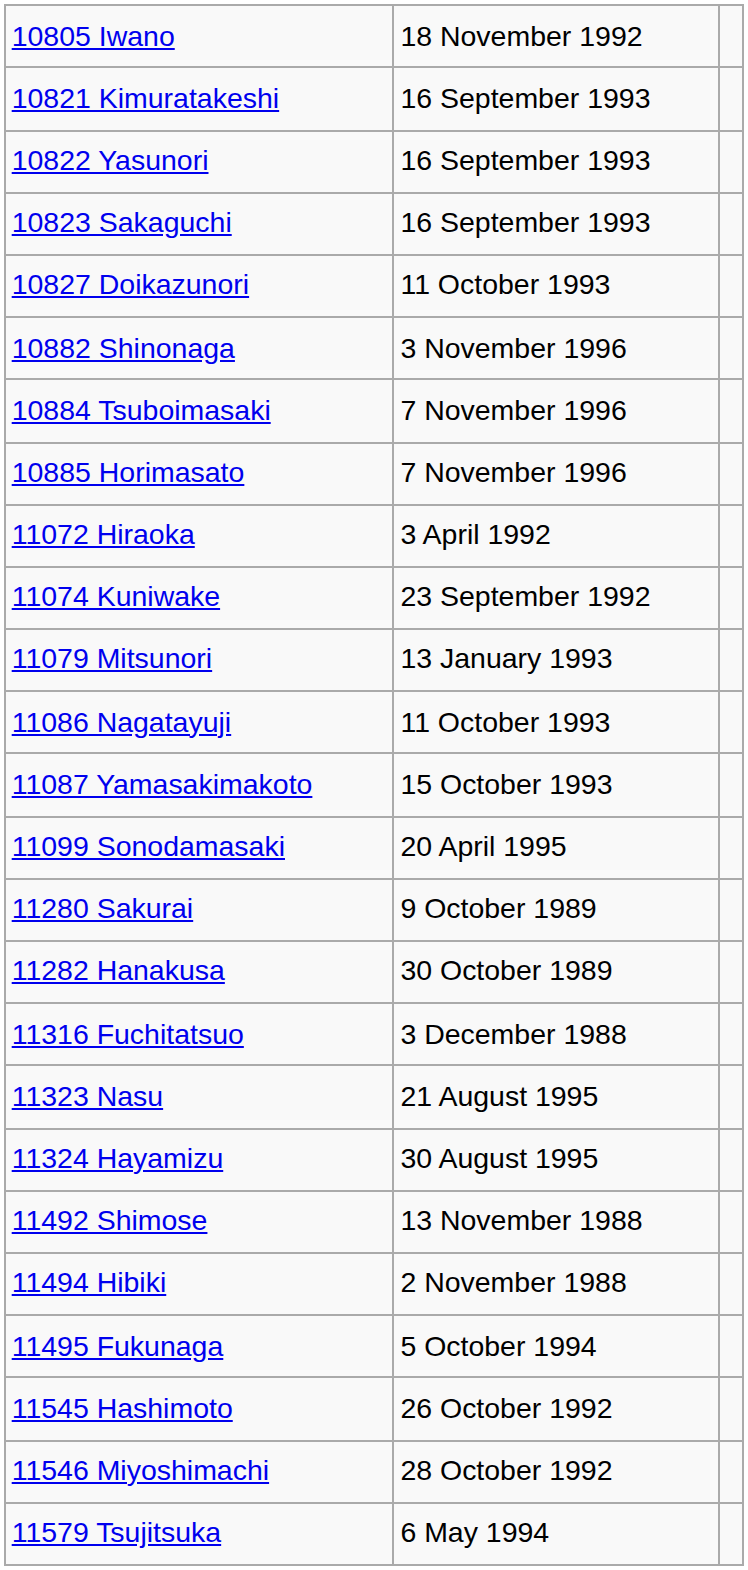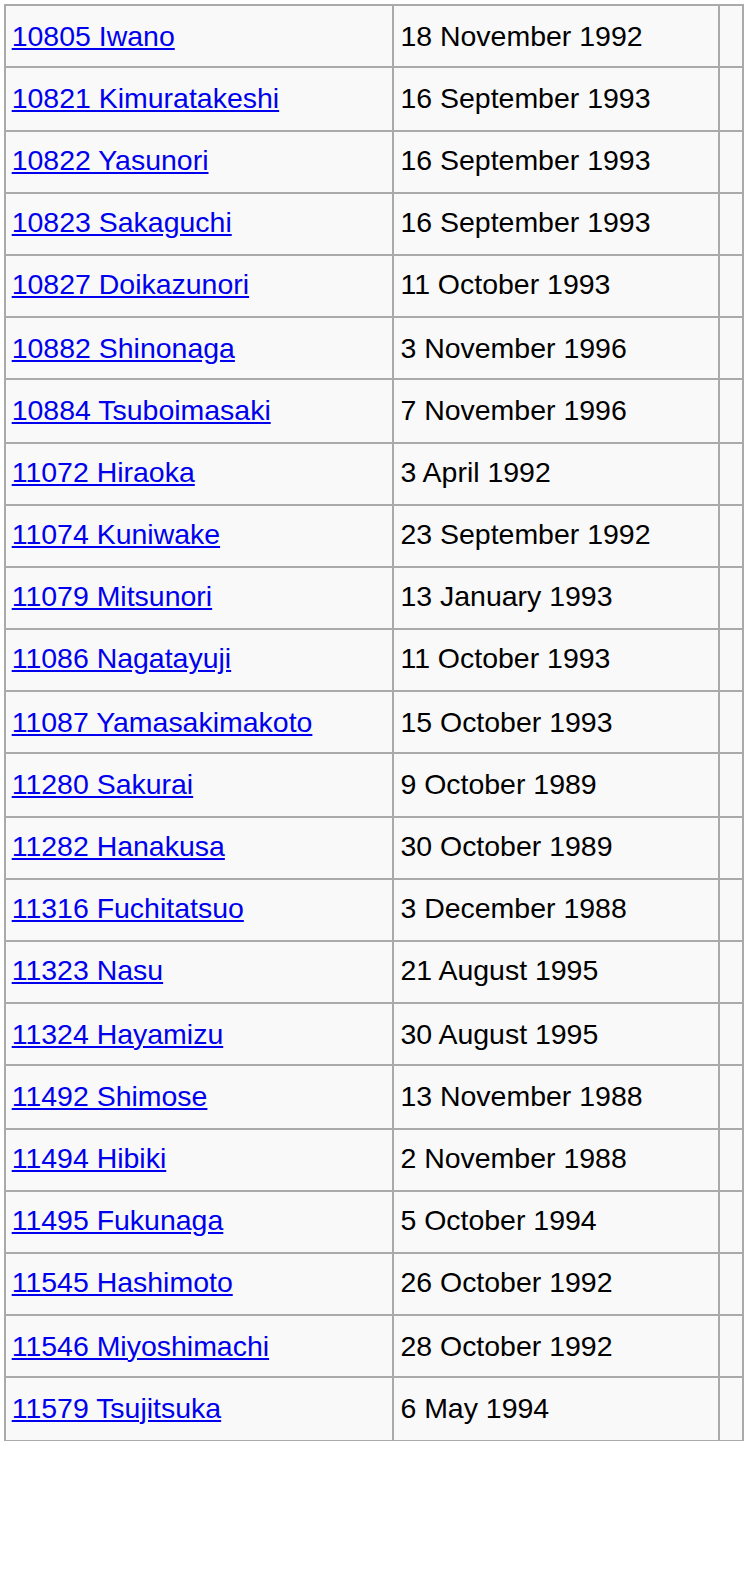- row: 10885 Horimasato | 7 November 1996
- row: 11099 Sonodamasaki | 20 April 1995
